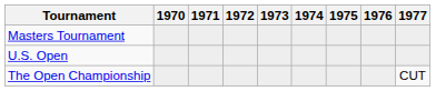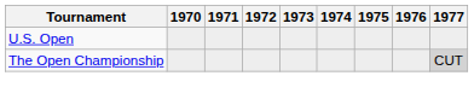- row: Masters Tournament
The Open Championship | 1977: no background -> lightgrey background
